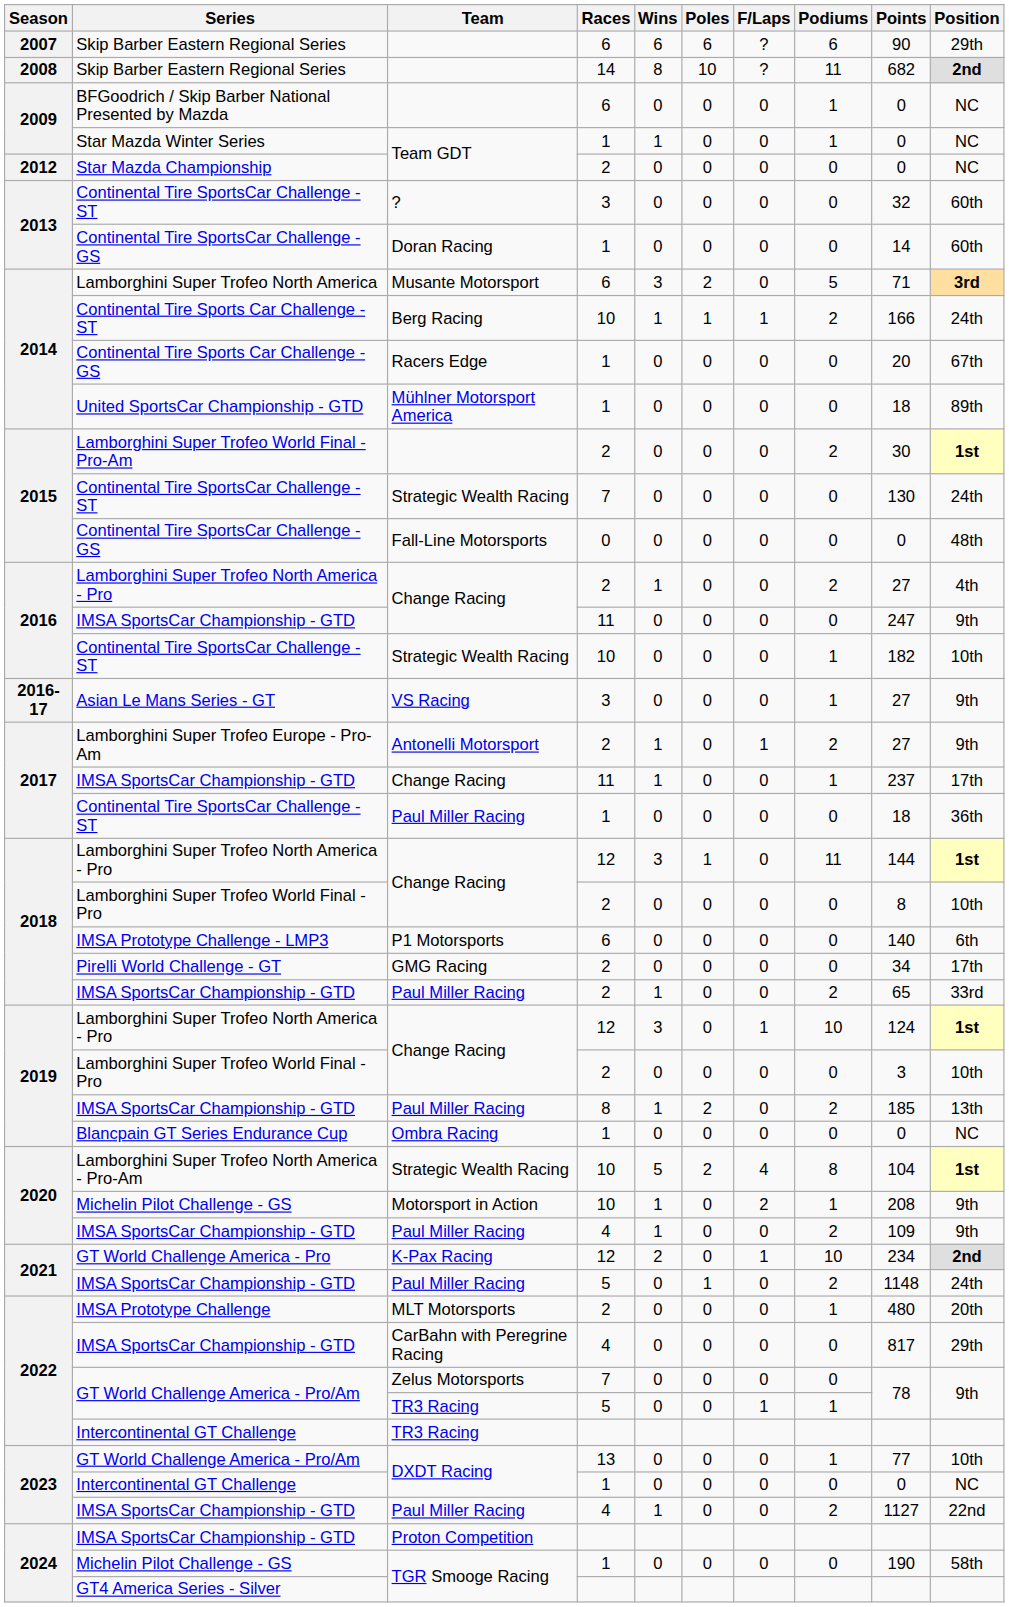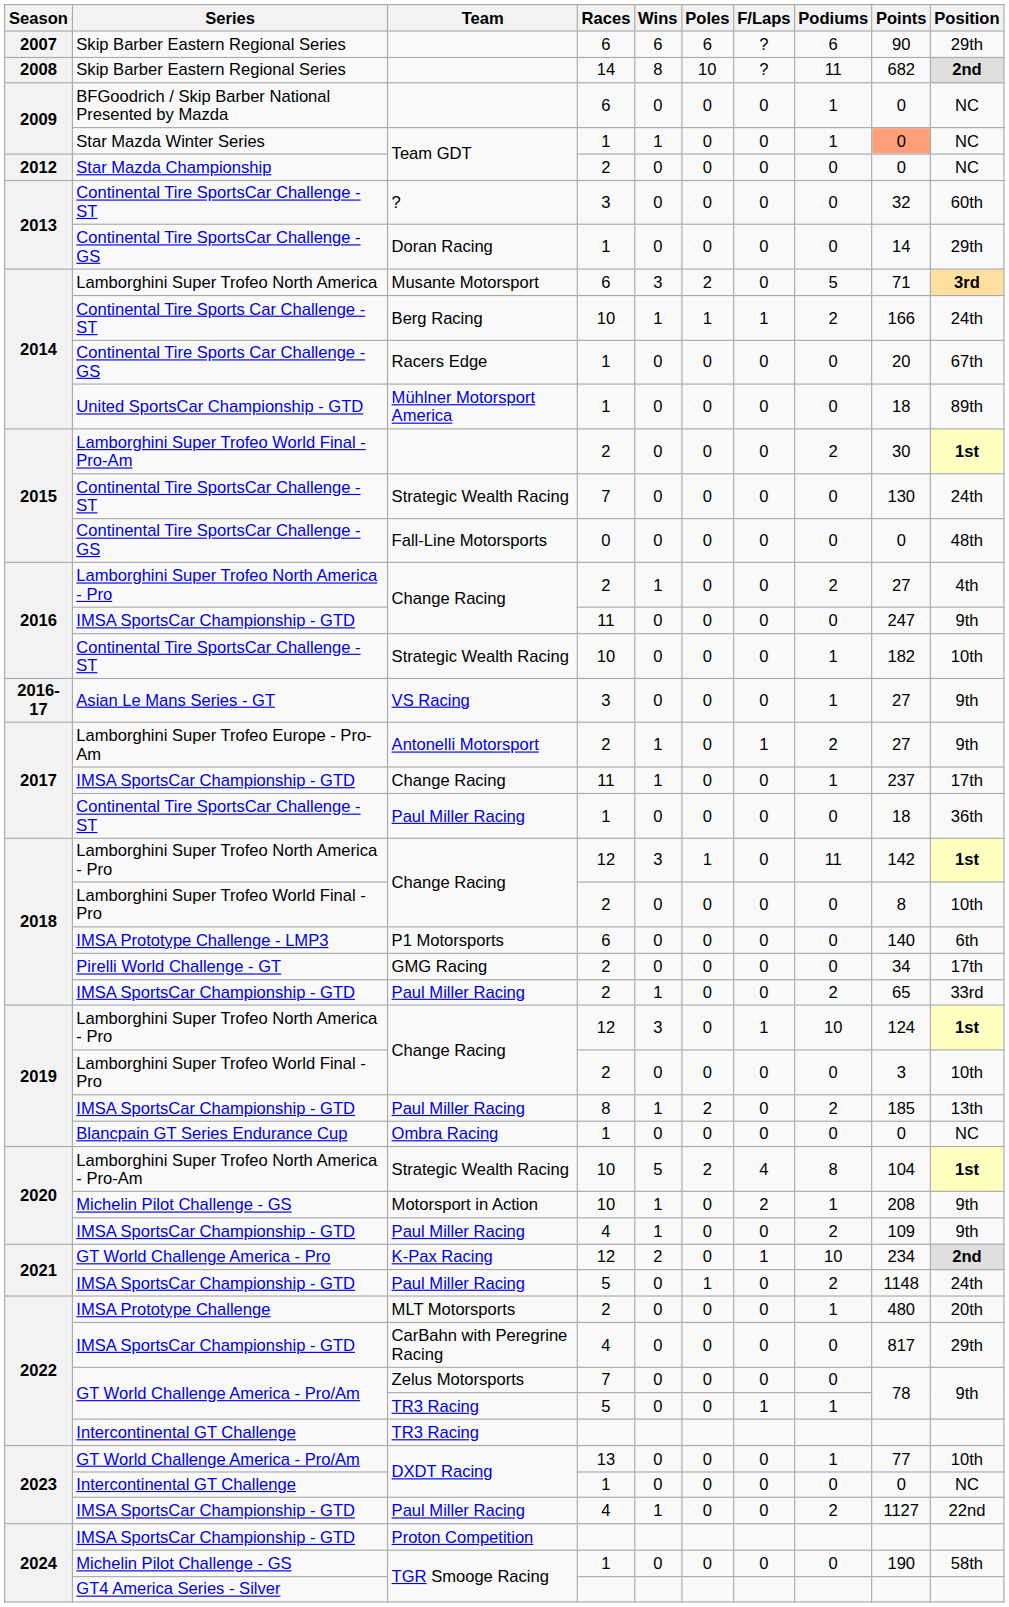Star Mazda Winter Series | Points: no background -> lightsalmon background
2013 / Continental Tire SportsCar Challenge - GS | Position: 60th -> 29th
2018 / Lamborghini Super Trofeo North America - Pro | Points: 144 -> 142
